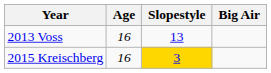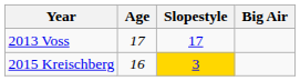2013 Voss | Age: 16 -> 17
2013 Voss | Slopestyle: 13 -> 17
